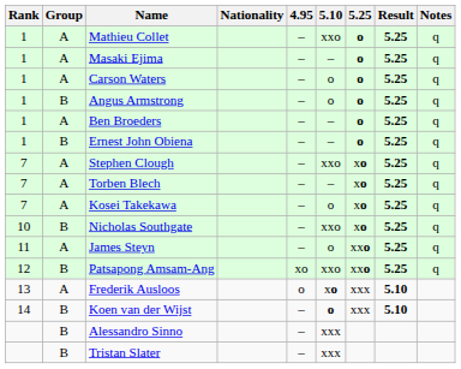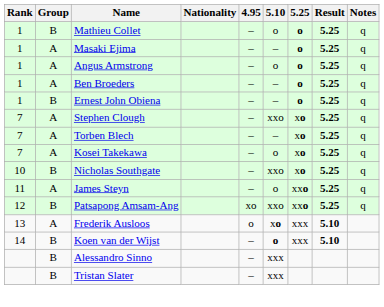Mathieu Collet | Group: A -> B
Mathieu Collet | 5.10: xxo -> o
- row: 1 | A | Carson Waters | – | o | o | 5.25 | q
Angus Armstrong | Group: B -> A
